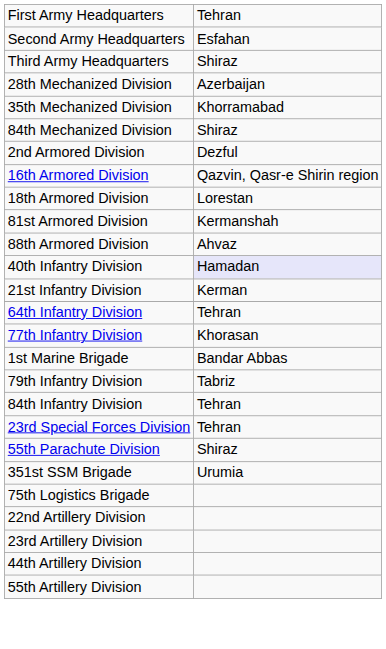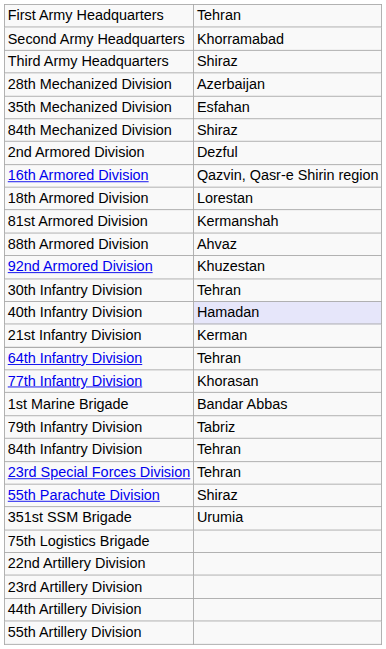Second Army Headquarters | column 2: Esfahan -> Khorramabad
35th Mechanized Division | column 2: Khorramabad -> Esfahan
+ row: 92nd Armored Division | Khuzestan
+ row: 30th Infantry Division | Tehran
